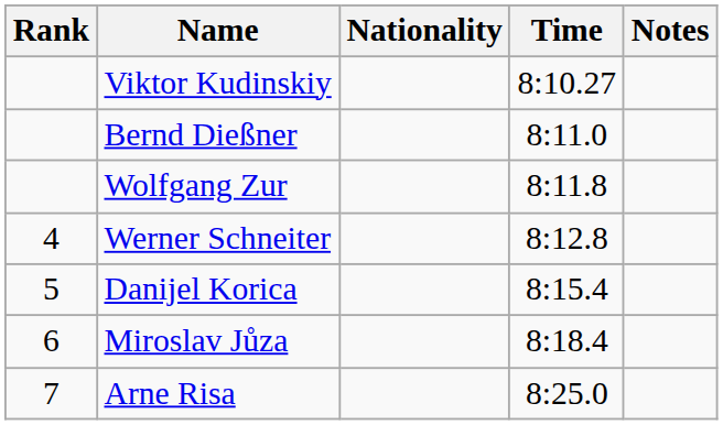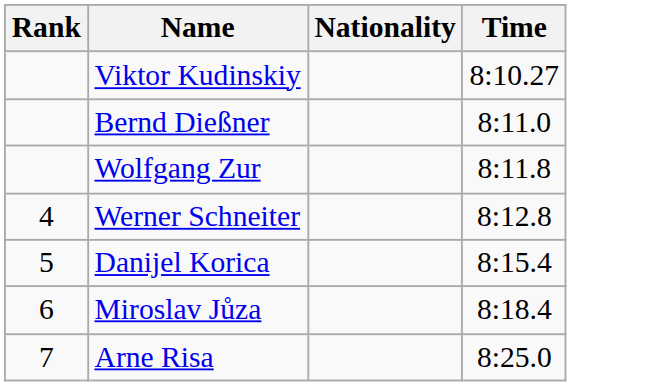- column: Notes
